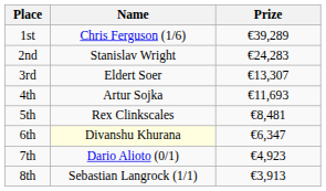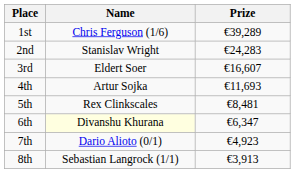3rd | Prize: €13,307 -> €16,607
